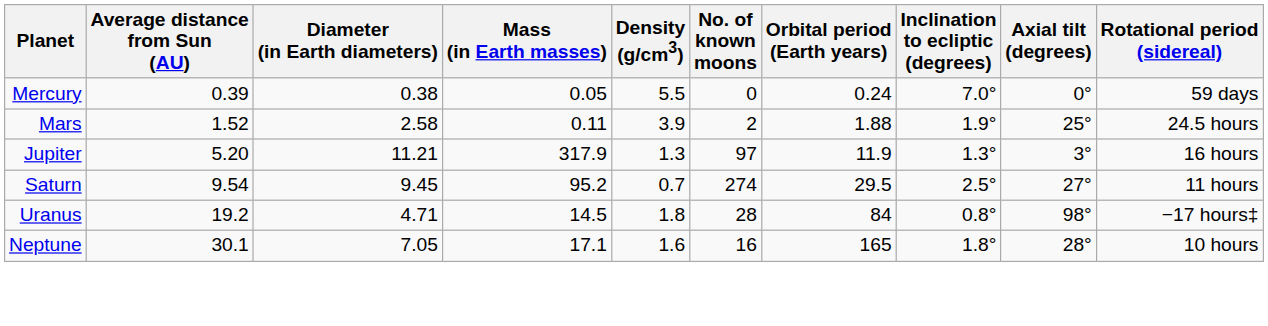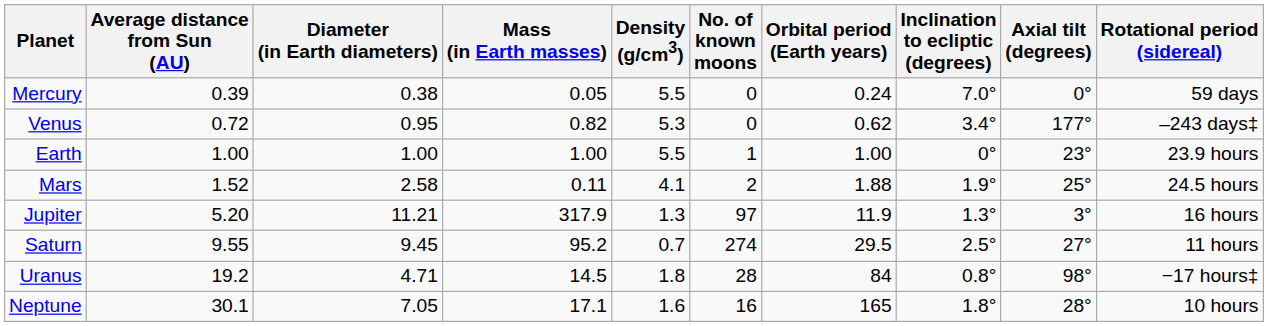+ row: Venus | 0.72 | 0.95 | 0.82 | 5.3 | 0 | 0.62 | 3.4° | 177° | –243 days‡
+ row: Earth | 1.00 | 1.00 | 1.00 | 5.5 | 1 | 1.00 | 0° | 23° | 23.9 hours
Mars | Density (g/cm3): 3.9 -> 4.1
Saturn | Average distance from Sun (AU): 9.54 -> 9.55
